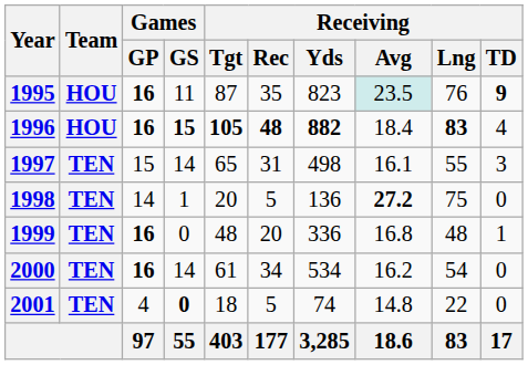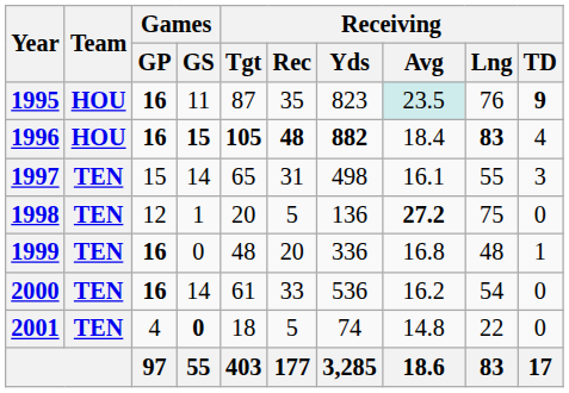1998 | Games / GP: 14 -> 12
2000 | Receiving / Rec: 34 -> 33
2000 | Receiving / Yds: 534 -> 536
